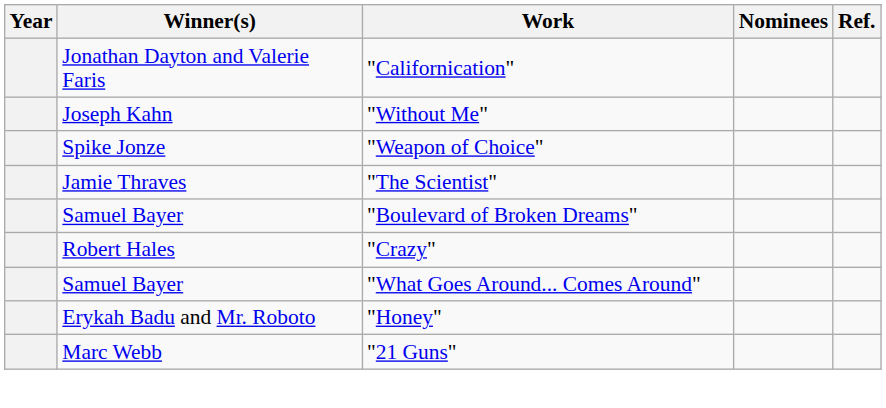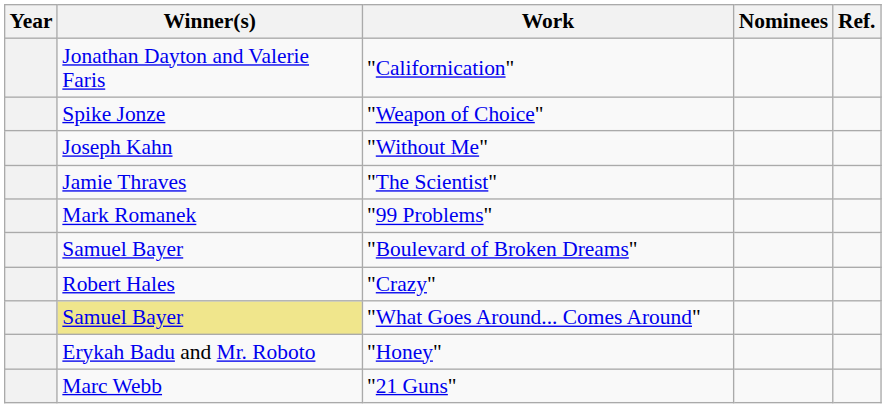rows swapped: "Weapon of Choice" <-> "Without Me"
+ row: Mark Romanek | "99 Problems"
"What Goes Around... Comes Around" | Winner(s): no background -> khaki background
